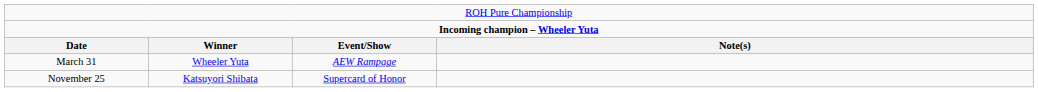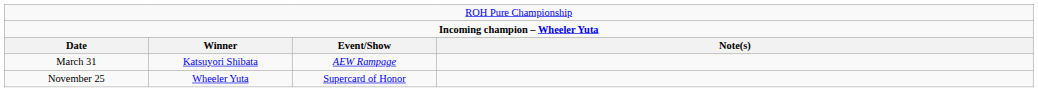March 31 | column 2: Wheeler Yuta -> Katsuyori Shibata
November 25 | column 2: Katsuyori Shibata -> Wheeler Yuta
